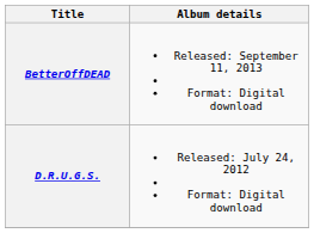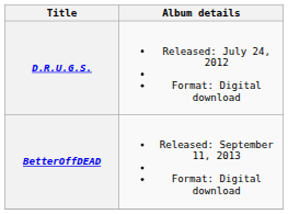rows swapped: D.R.U.G.S. <-> BetterOffDEAD
